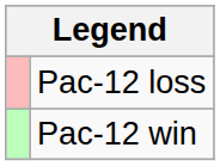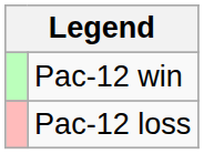rows swapped: Pac-12 win <-> Pac-12 loss
